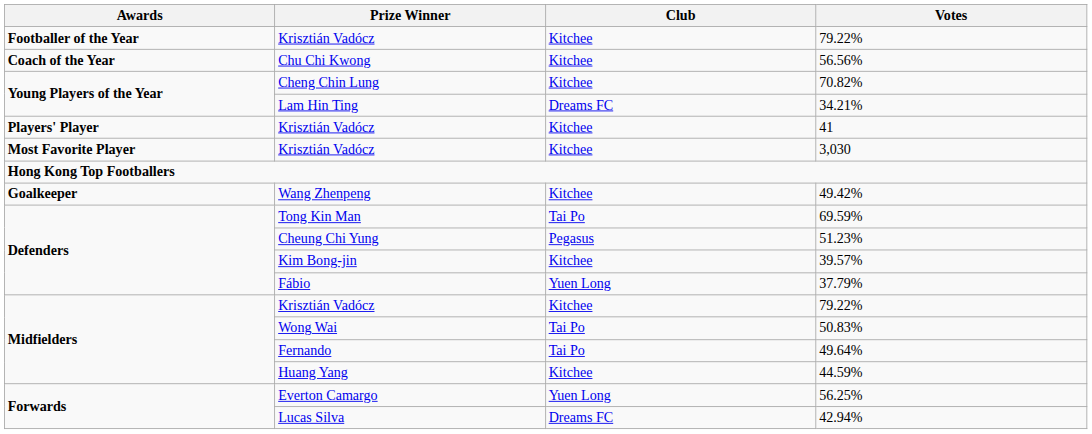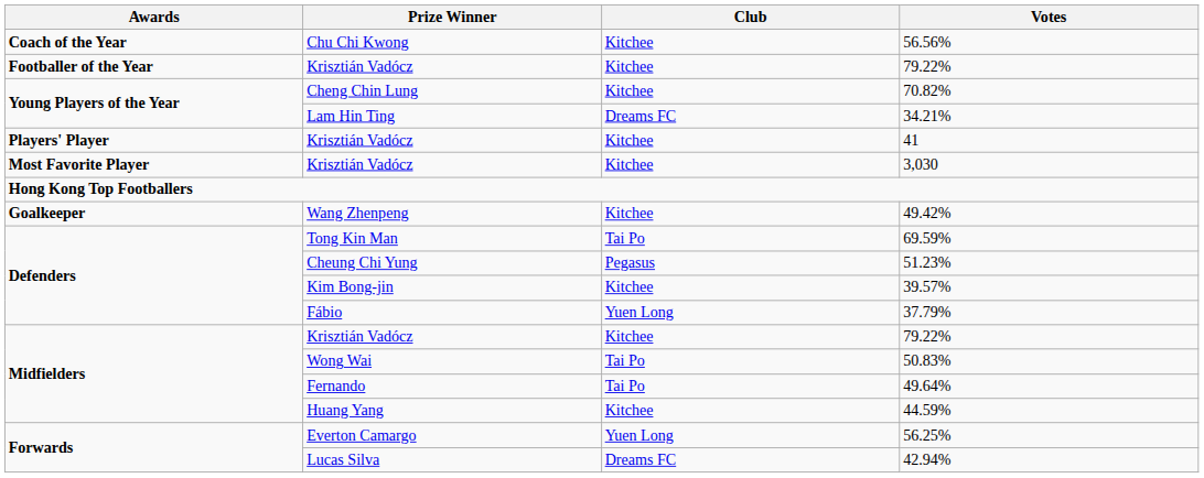rows swapped: Footballer of the Year / 79.22% <-> 56.56%
